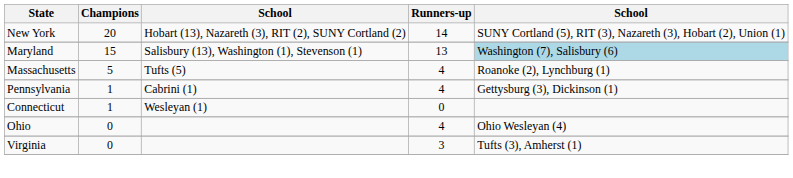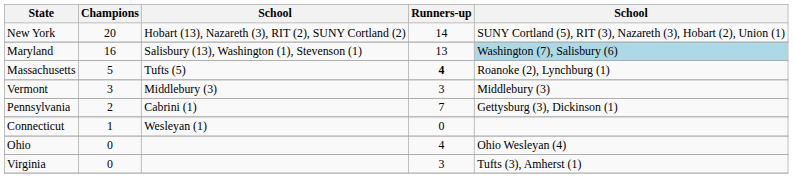Maryland | Champions: 15 -> 16
Massachusetts | Runners-up: normal -> bold
+ row: Vermont | 3 | Middlebury (3) | 3 | Middlebury (3)
Pennsylvania | Champions: 1 -> 2
Pennsylvania | Runners-up: 4 -> 7
